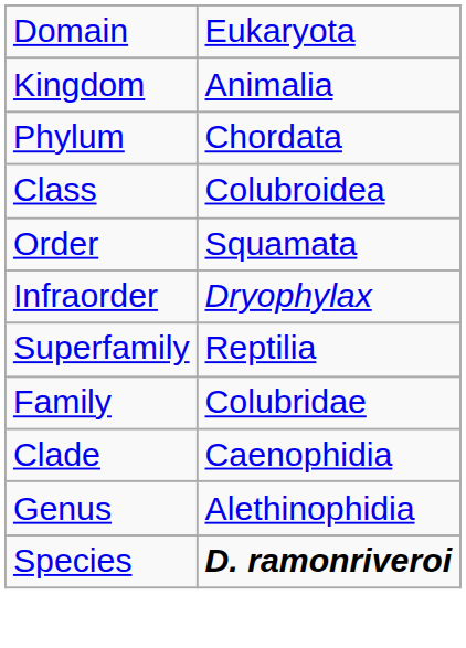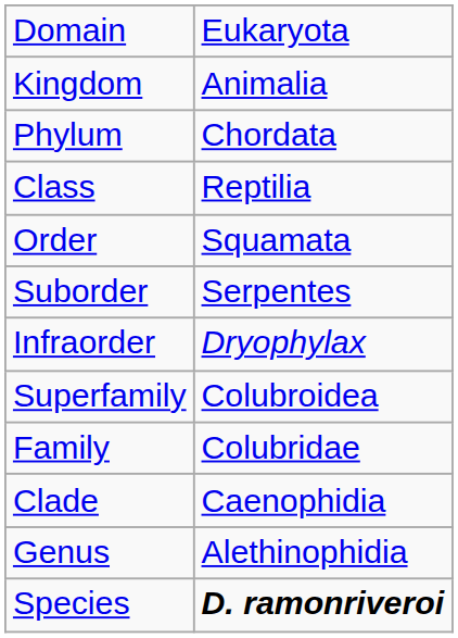Class | column 2: Colubroidea -> Reptilia
+ row: Suborder | Serpentes
Superfamily | column 2: Reptilia -> Colubroidea
